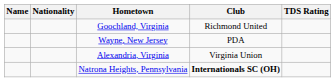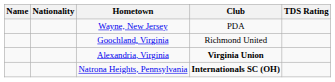rows swapped: Wayne, New Jersey <-> Goochland, Virginia
Alexandria, Virginia | Club: normal -> bold
